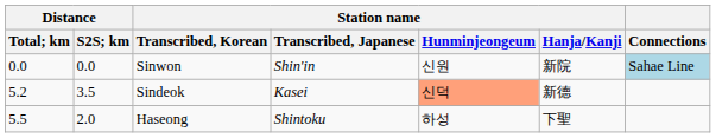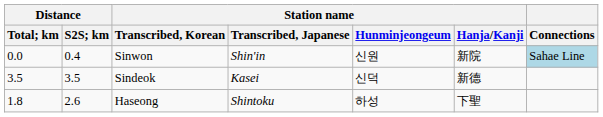Sinwon | Distance / S2S; km: 0.0 -> 0.4
Sindeok | Distance / Total; km: 5.2 -> 3.5
Sindeok | Station name / Hunminjeongeum: lightsalmon background -> no background
Haseong | Distance / Total; km: 5.5 -> 1.8
Haseong | Distance / S2S; km: 2.0 -> 2.6
